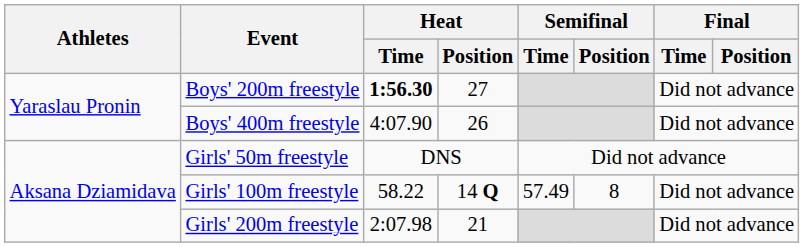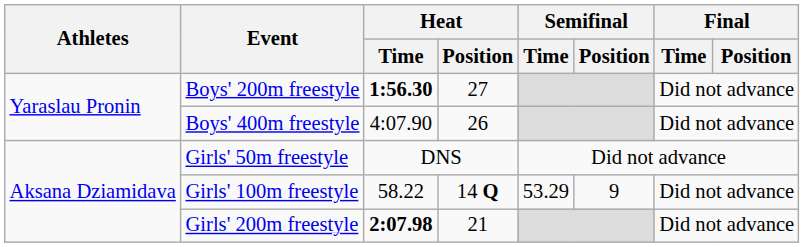Girls' 100m freestyle | Semifinal / Time: 57.49 -> 53.29
Girls' 100m freestyle | Semifinal / Position: 8 -> 9
Girls' 200m freestyle | Heat / Time: normal -> bold
